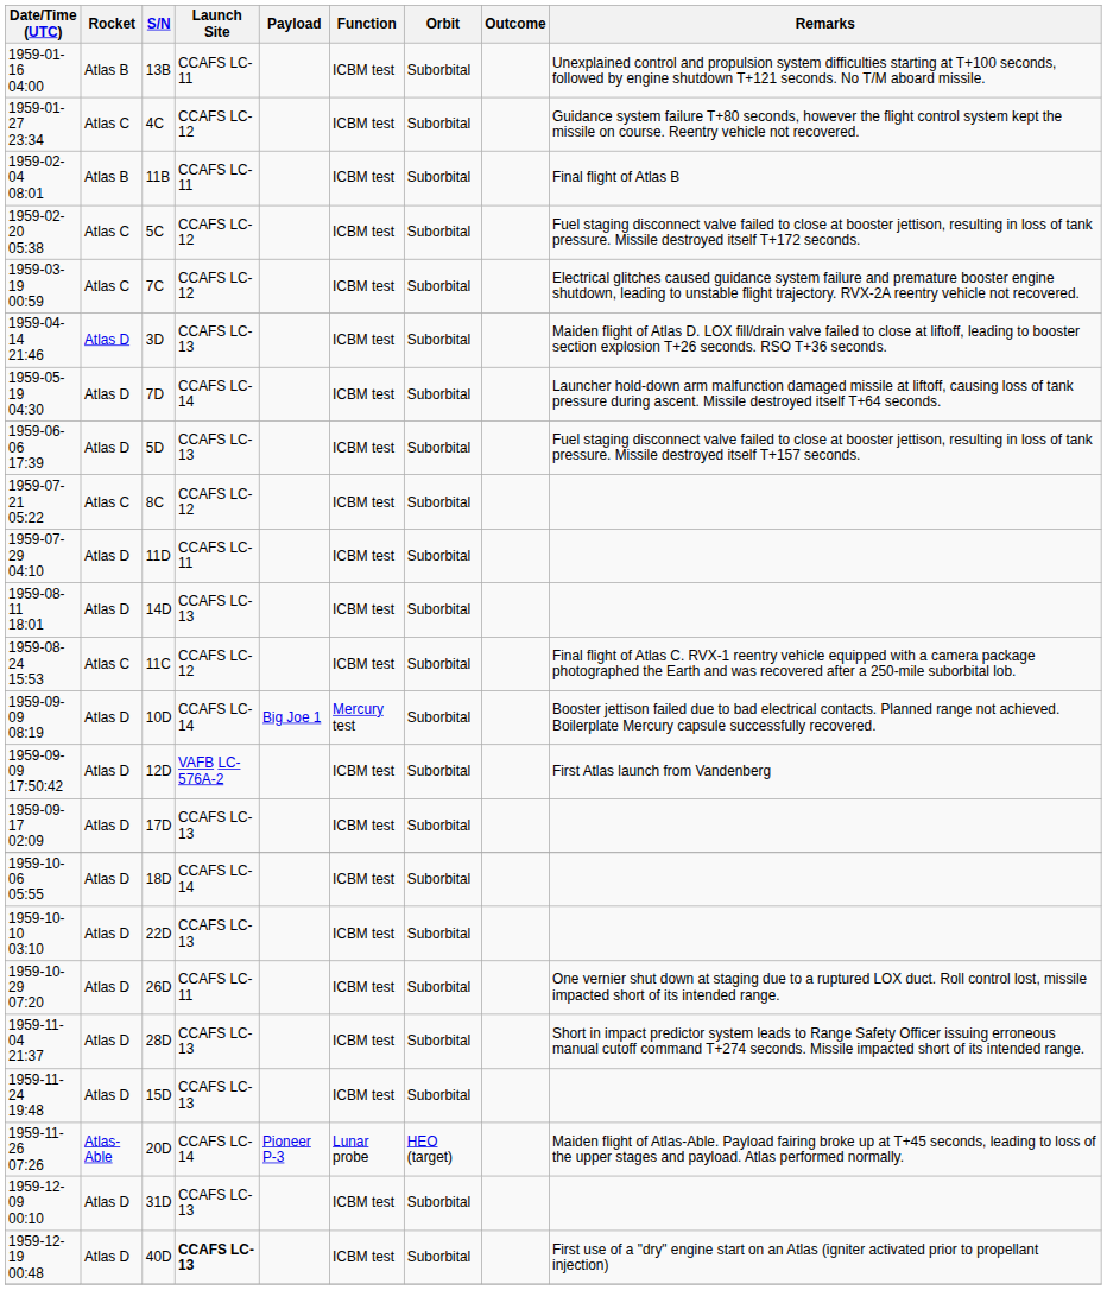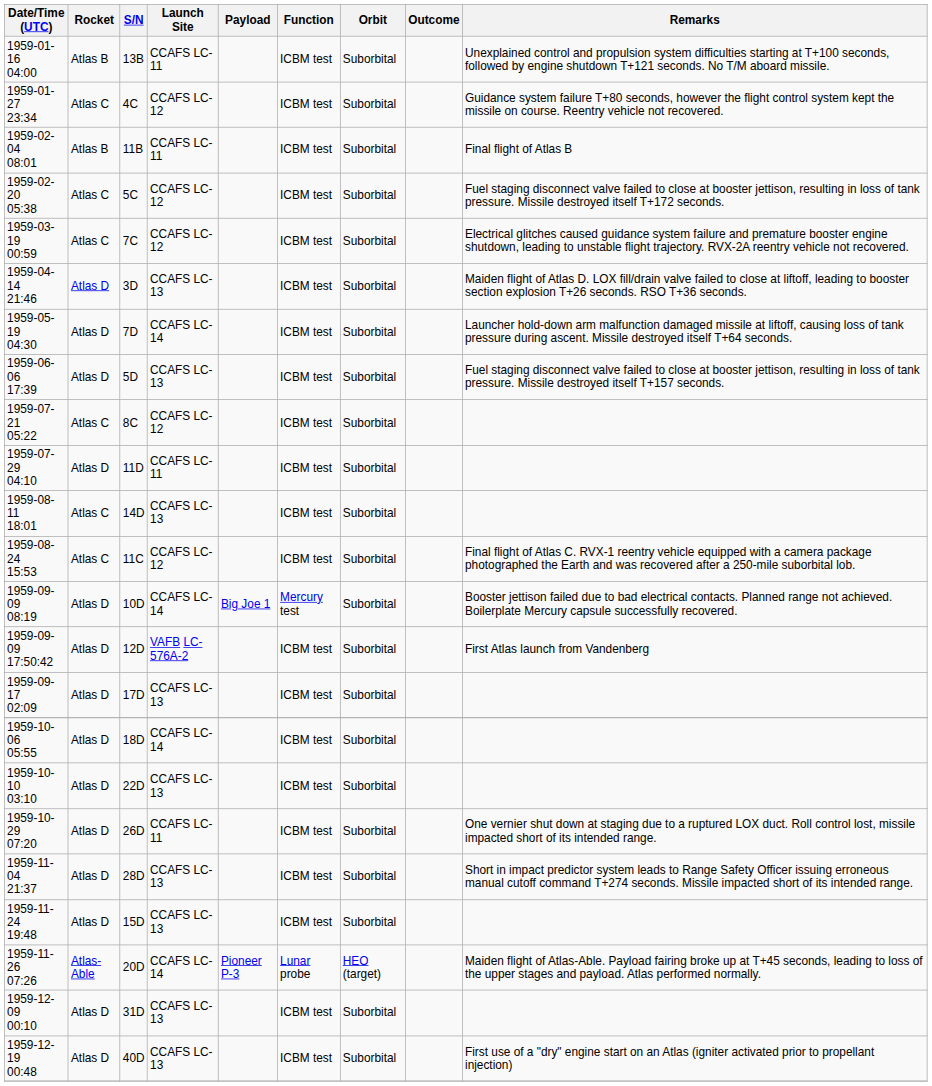1959-08-11 18:01 | Rocket: Atlas D -> Atlas C
1959-12-19 00:48 | Launch Site: bold -> normal
